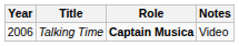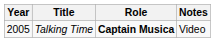Talking Time | Year: 2006 -> 2005
